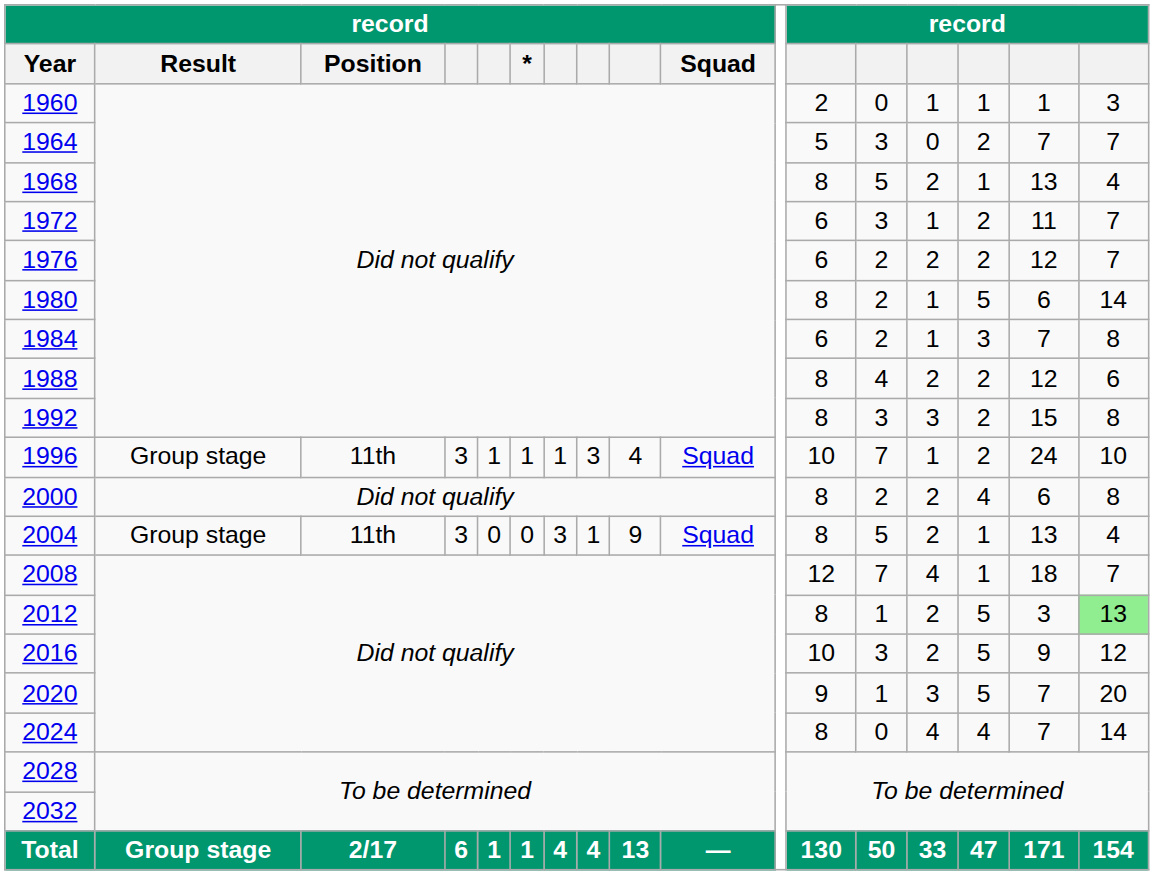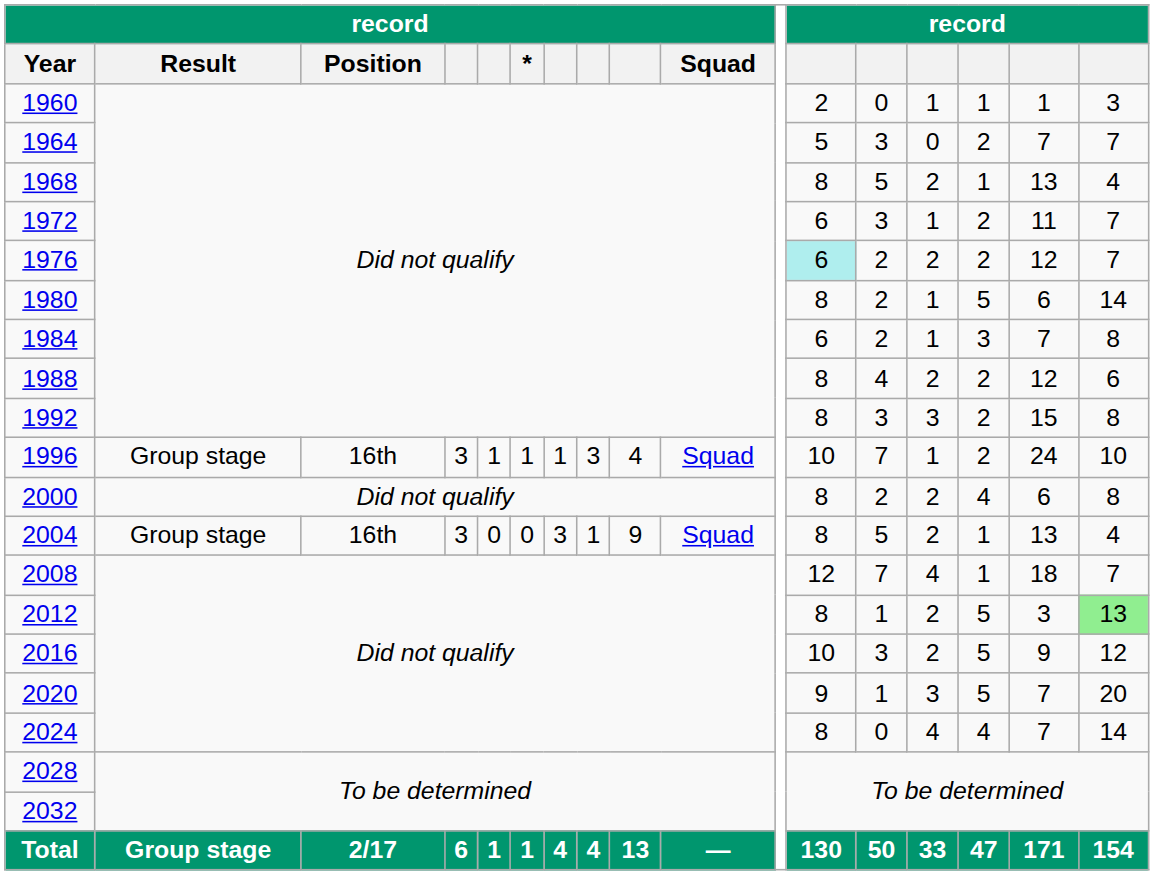1976 | column 12: no background -> paleturquoise background
1996 | record / Position: 11th -> 16th
2004 | record / Position: 11th -> 16th
